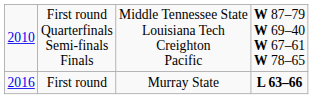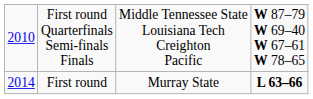First round | column 1: 2016 -> 2014
